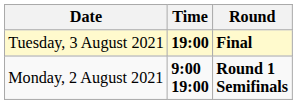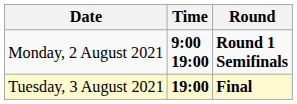rows swapped: Monday, 2 August 2021 <-> Tuesday, 3 August 2021
